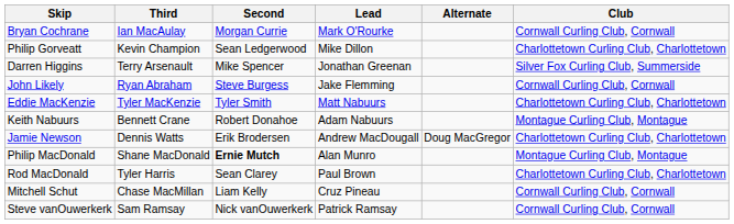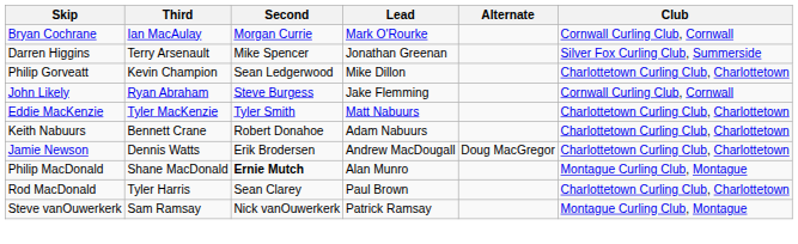rows swapped: Philip Gorveatt <-> Darren Higgins
Keith Nabuurs | Club: Montague Curling Club, Montague -> Charlottetown Curling Club, Charlottetown
- row: Mitchell Schut | Chase MacMillan | Liam Kelly | Cruz Pineau | Cornwall Curling Club, Cornwall
Steve vanOuwerkerk | Club: Cornwall Curling Club, Cornwall -> Montague Curling Club, Montague
